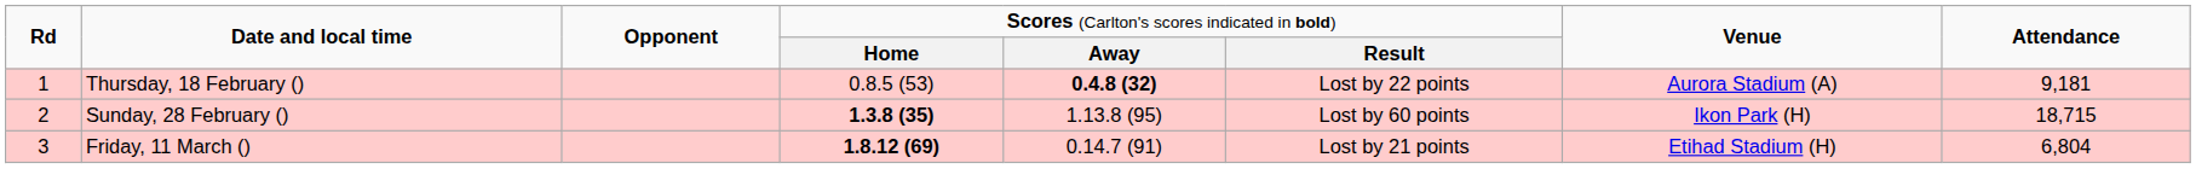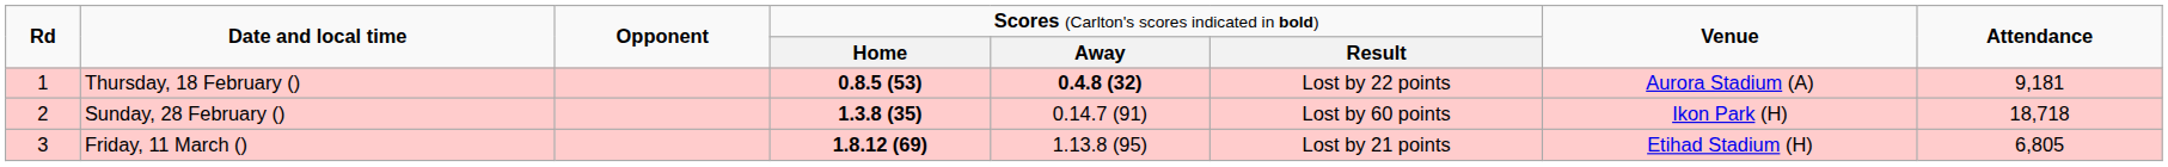Thursday, 18 February () | column 4: normal -> bold
Sunday, 28 February () | column 5: 1.13.8 (95) -> 0.14.7 (91)
Sunday, 28 February () | column 8: 18,715 -> 18,718
Friday, 11 March () | column 5: 0.14.7 (91) -> 1.13.8 (95)
Friday, 11 March () | column 8: 6,804 -> 6,805
